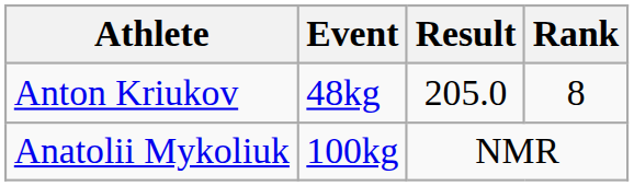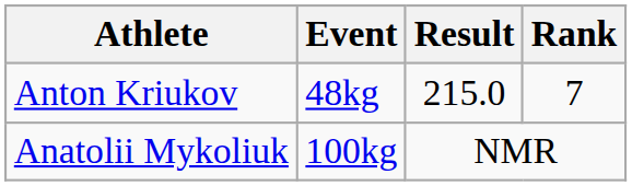Anton Kriukov | Result: 205.0 -> 215.0
Anton Kriukov | Rank: 8 -> 7
